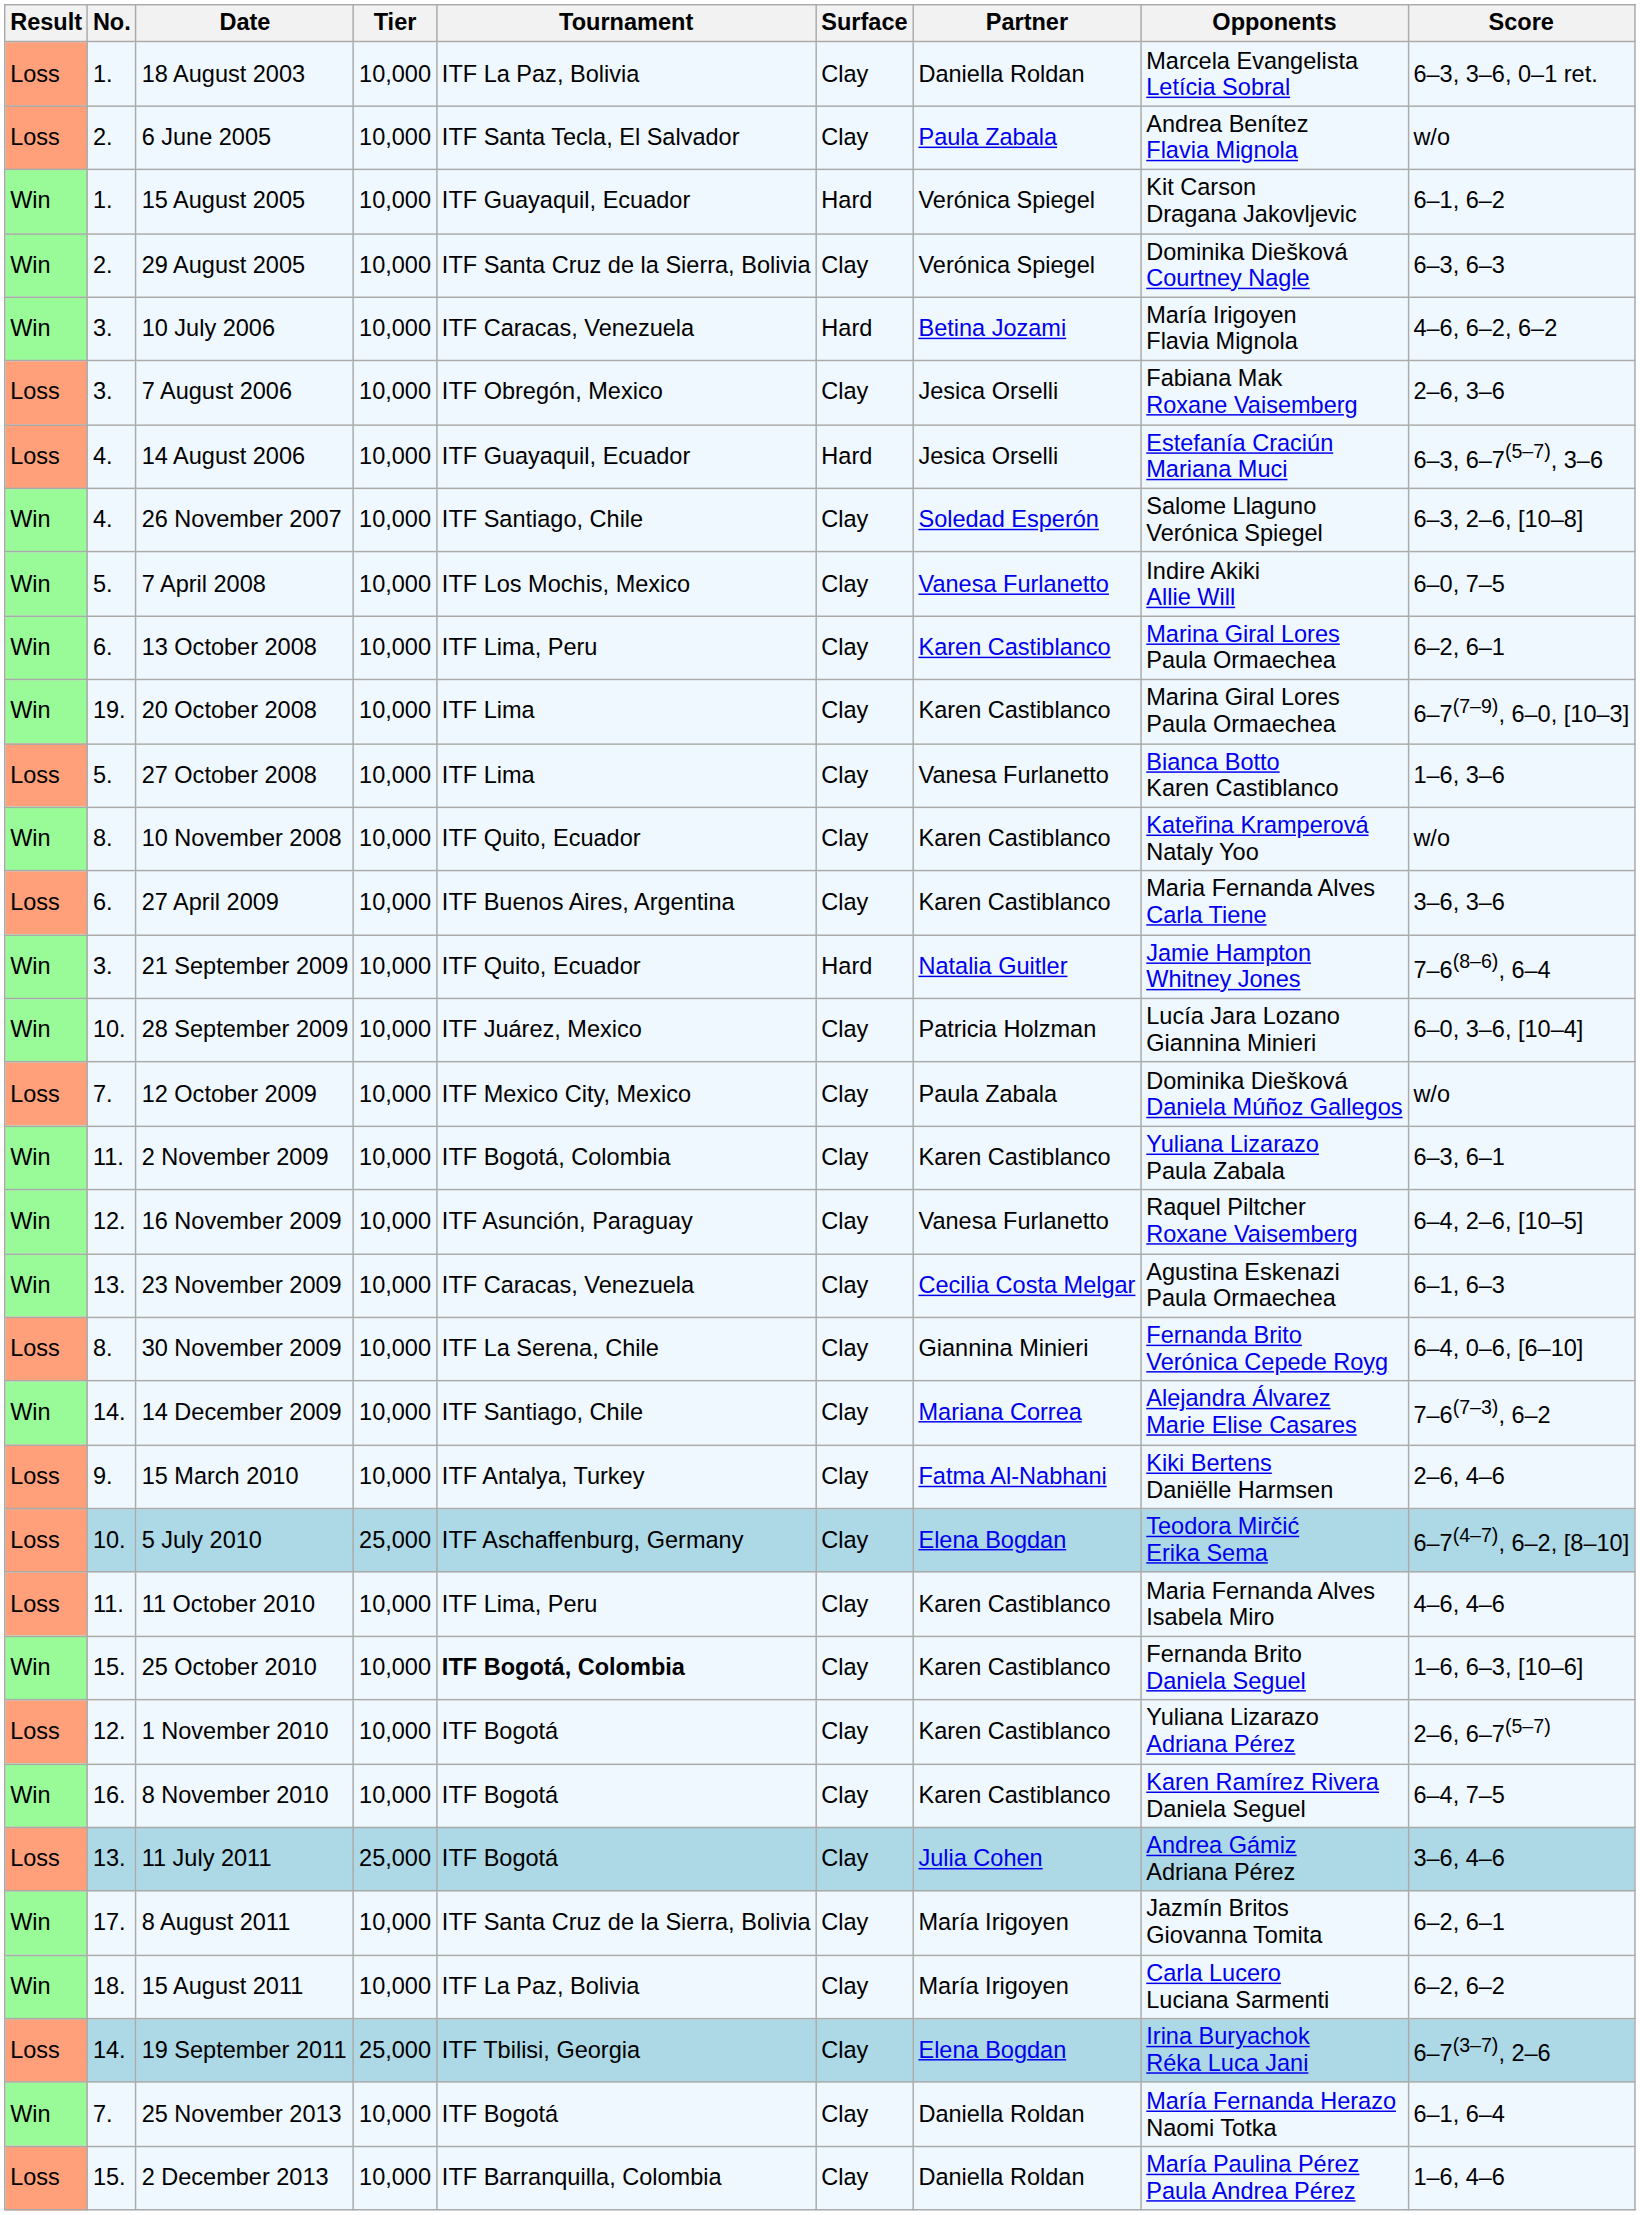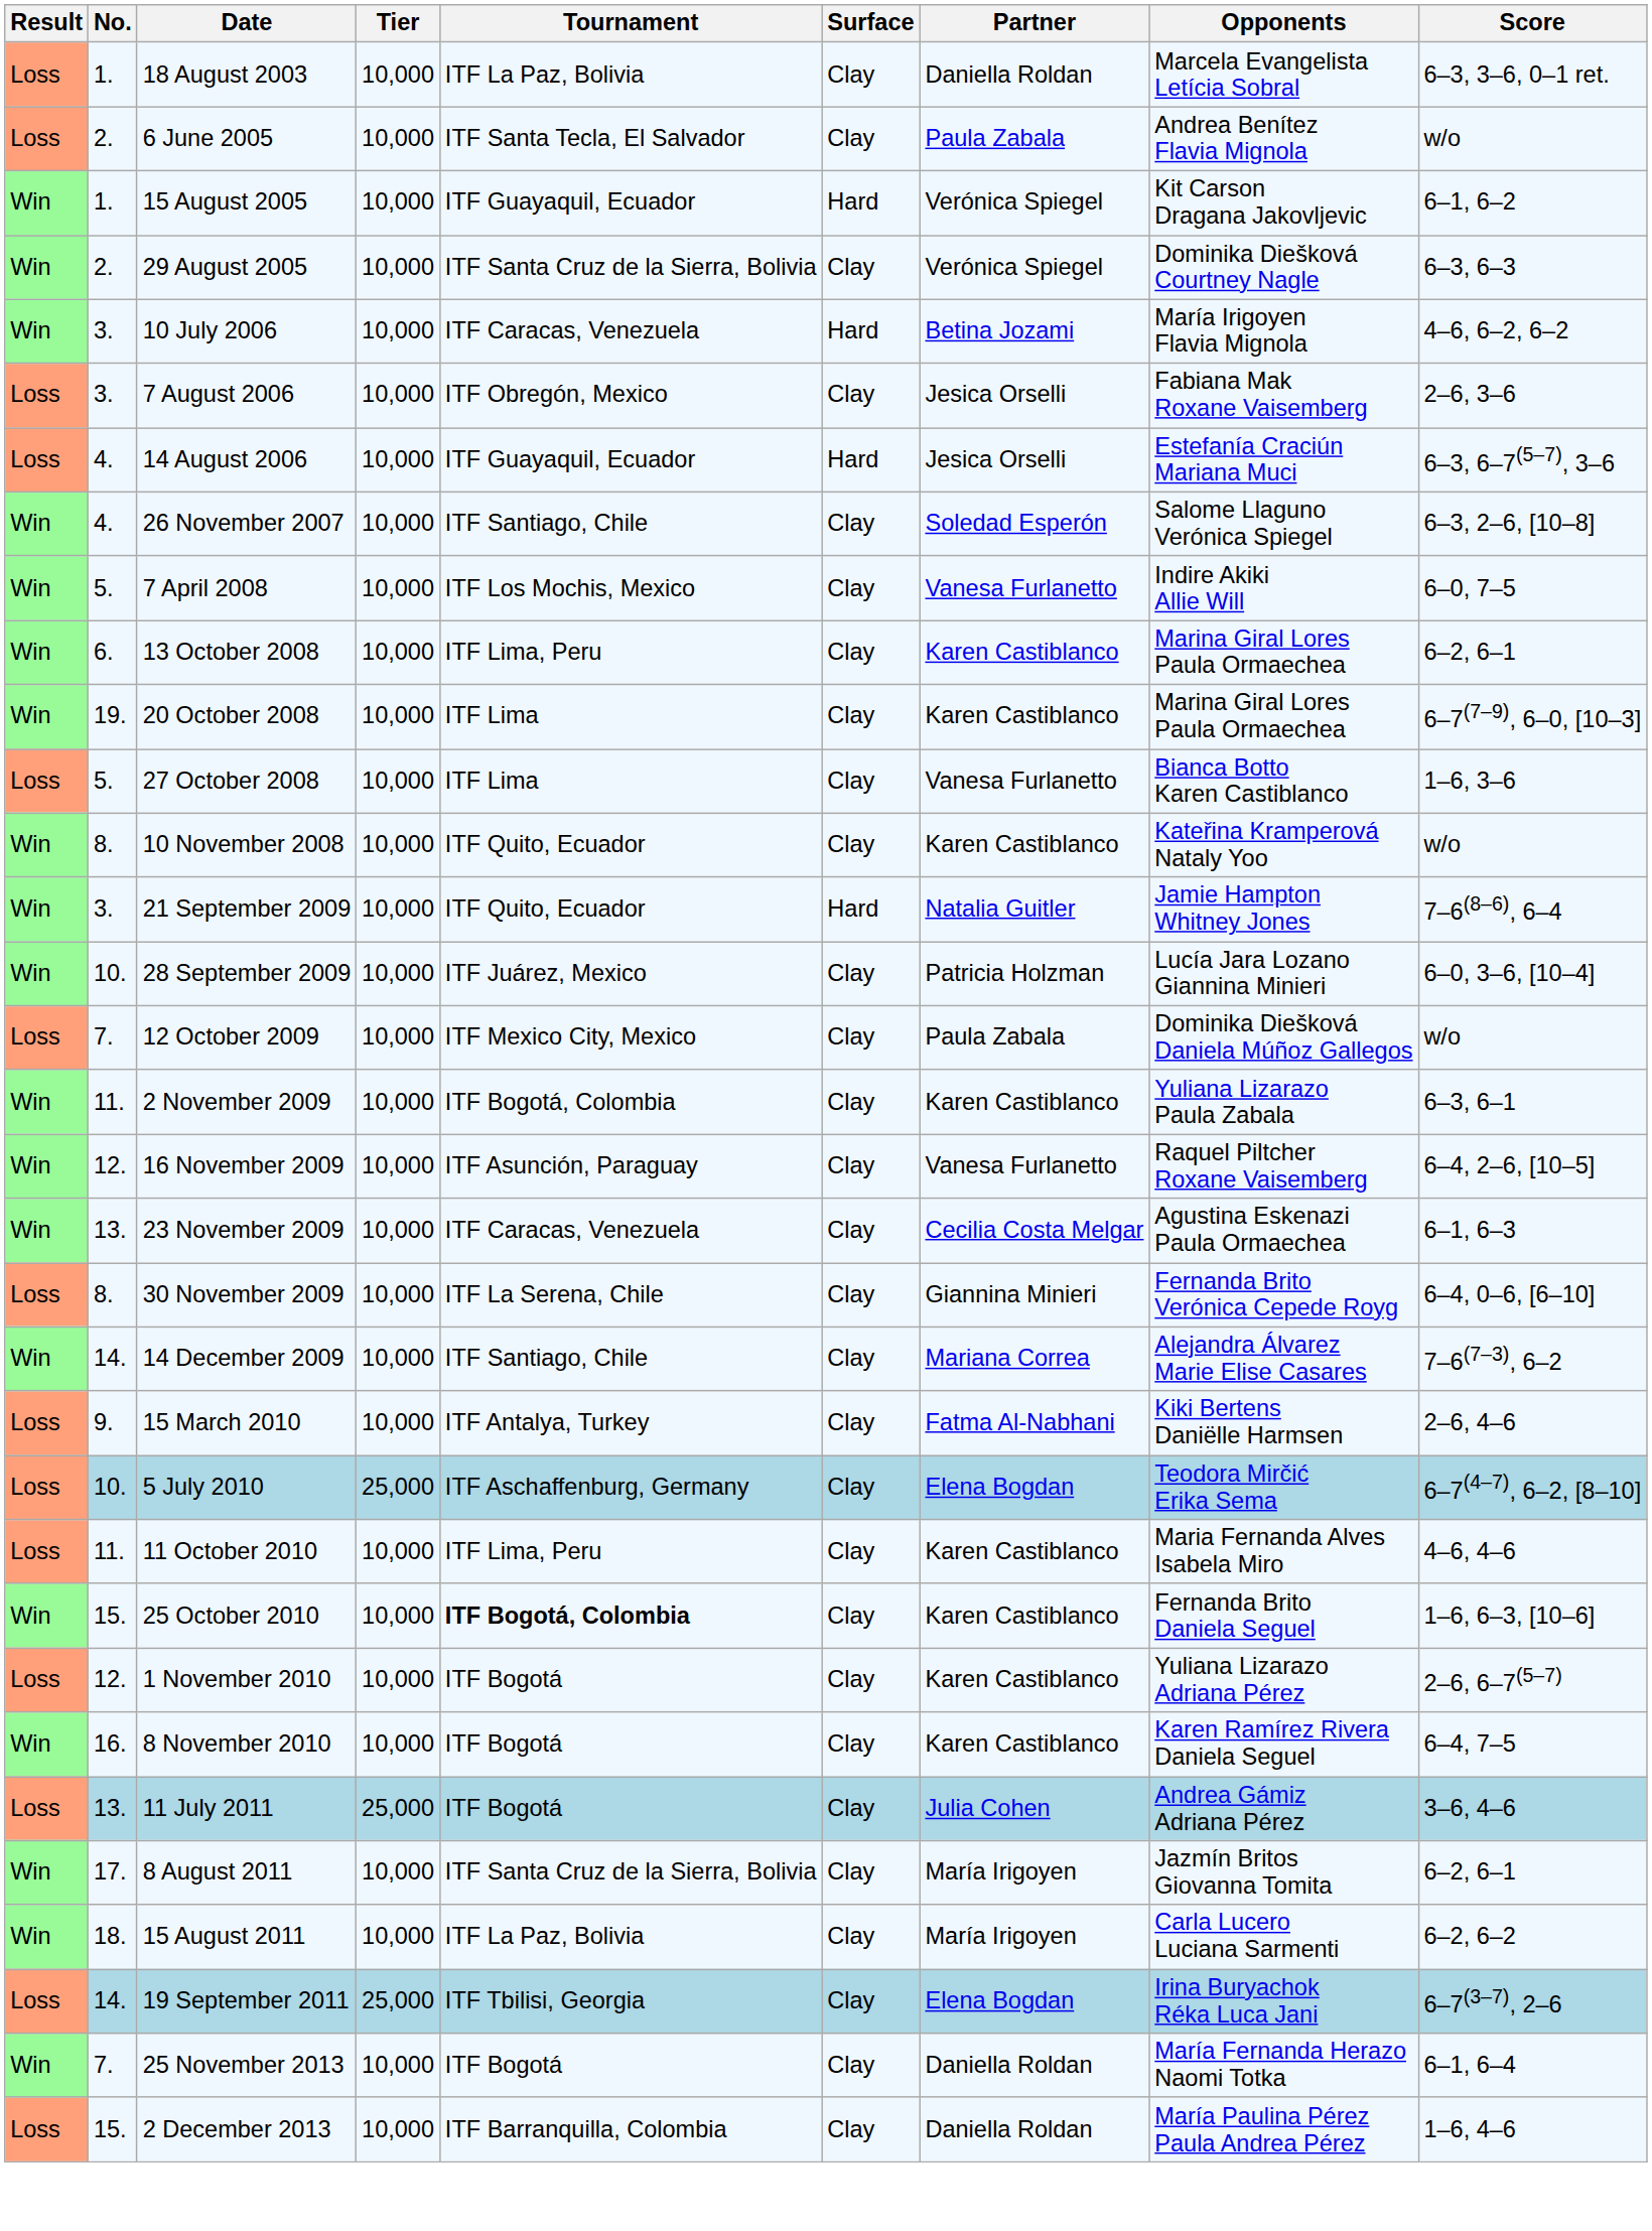- row: Loss | 6. | 27 April 2009 | 10,000 | ITF Buenos Aires, Argentina | Clay | Karen Castiblanco | Maria Fernanda Alves Carla Tiene | 3–6, 3–6
